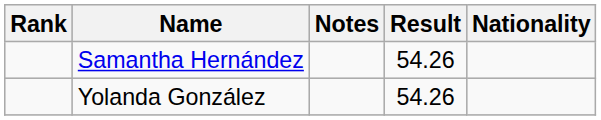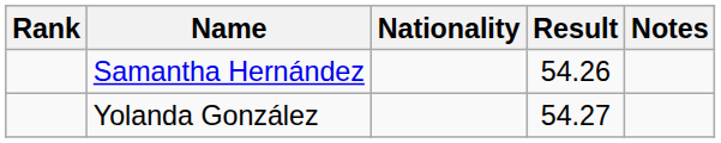columns swapped: Nationality <-> Notes
Yolanda González | Result: 54.26 -> 54.27
